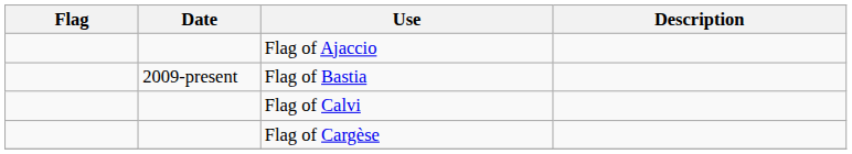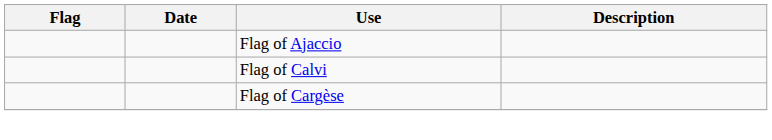- row: 2009-present | Flag of Bastia
